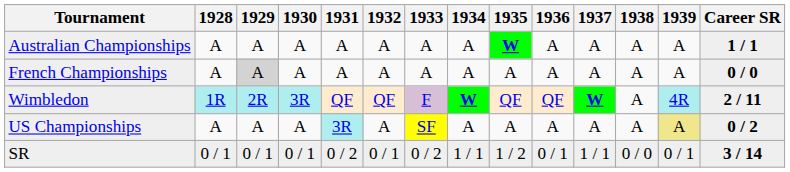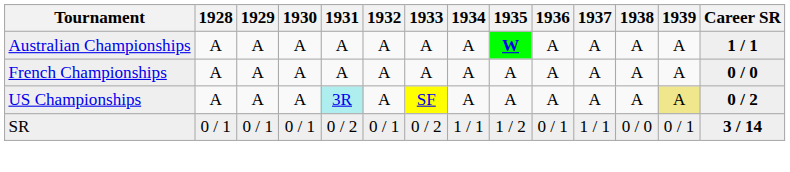French Championships | 1929: lightgrey background -> no background
- row: Wimbledon | 1R | 2R | 3R | QF | QF | F | W | QF | QF | W | A | 4R | 2 / 11
